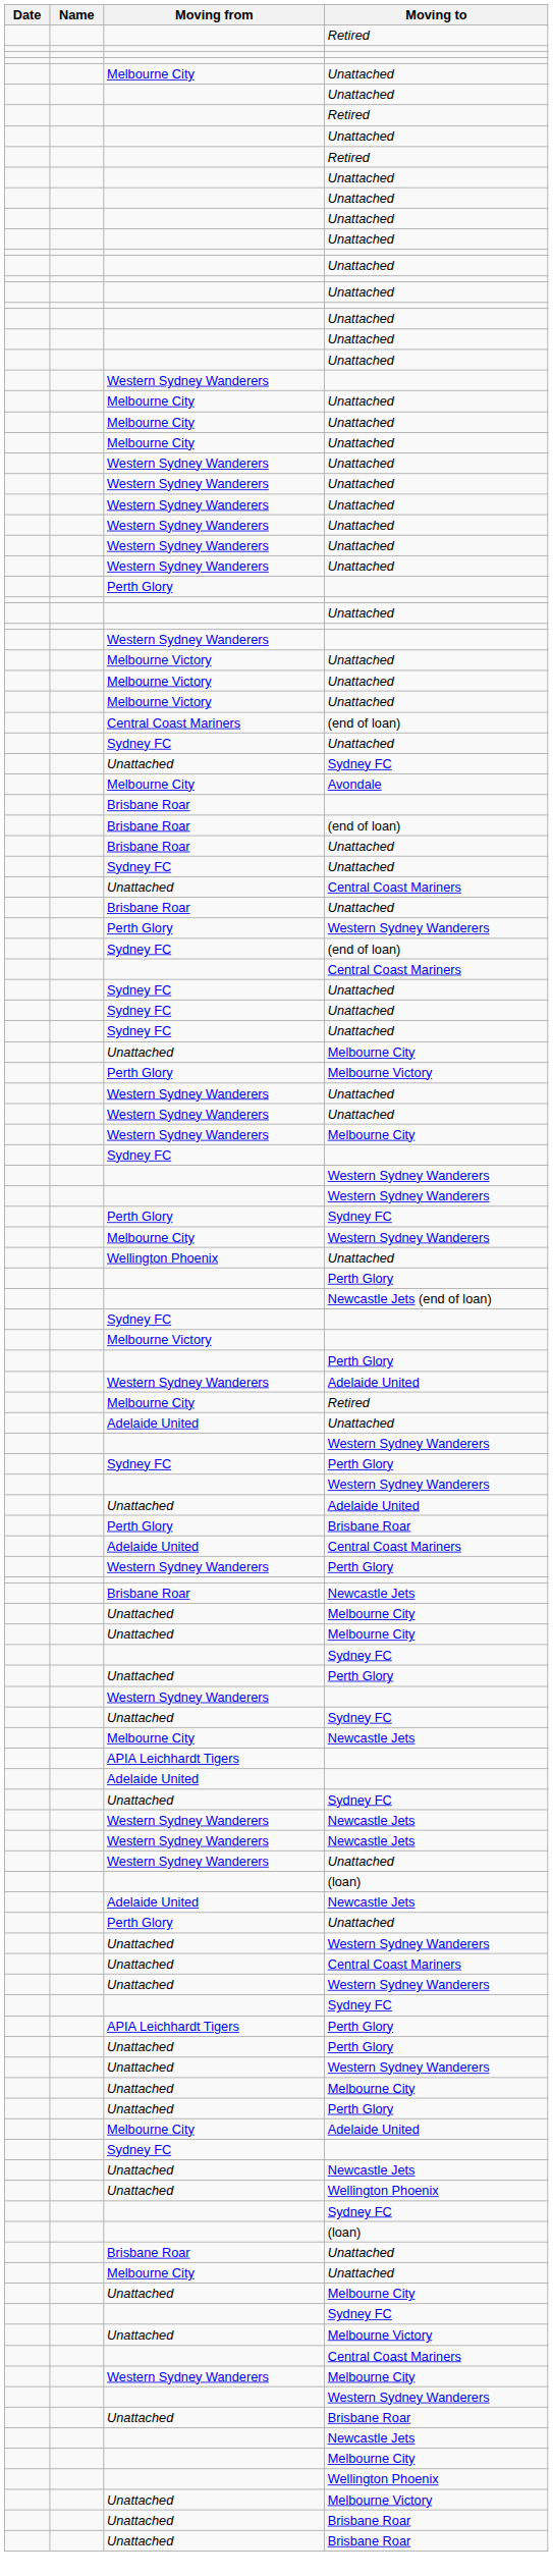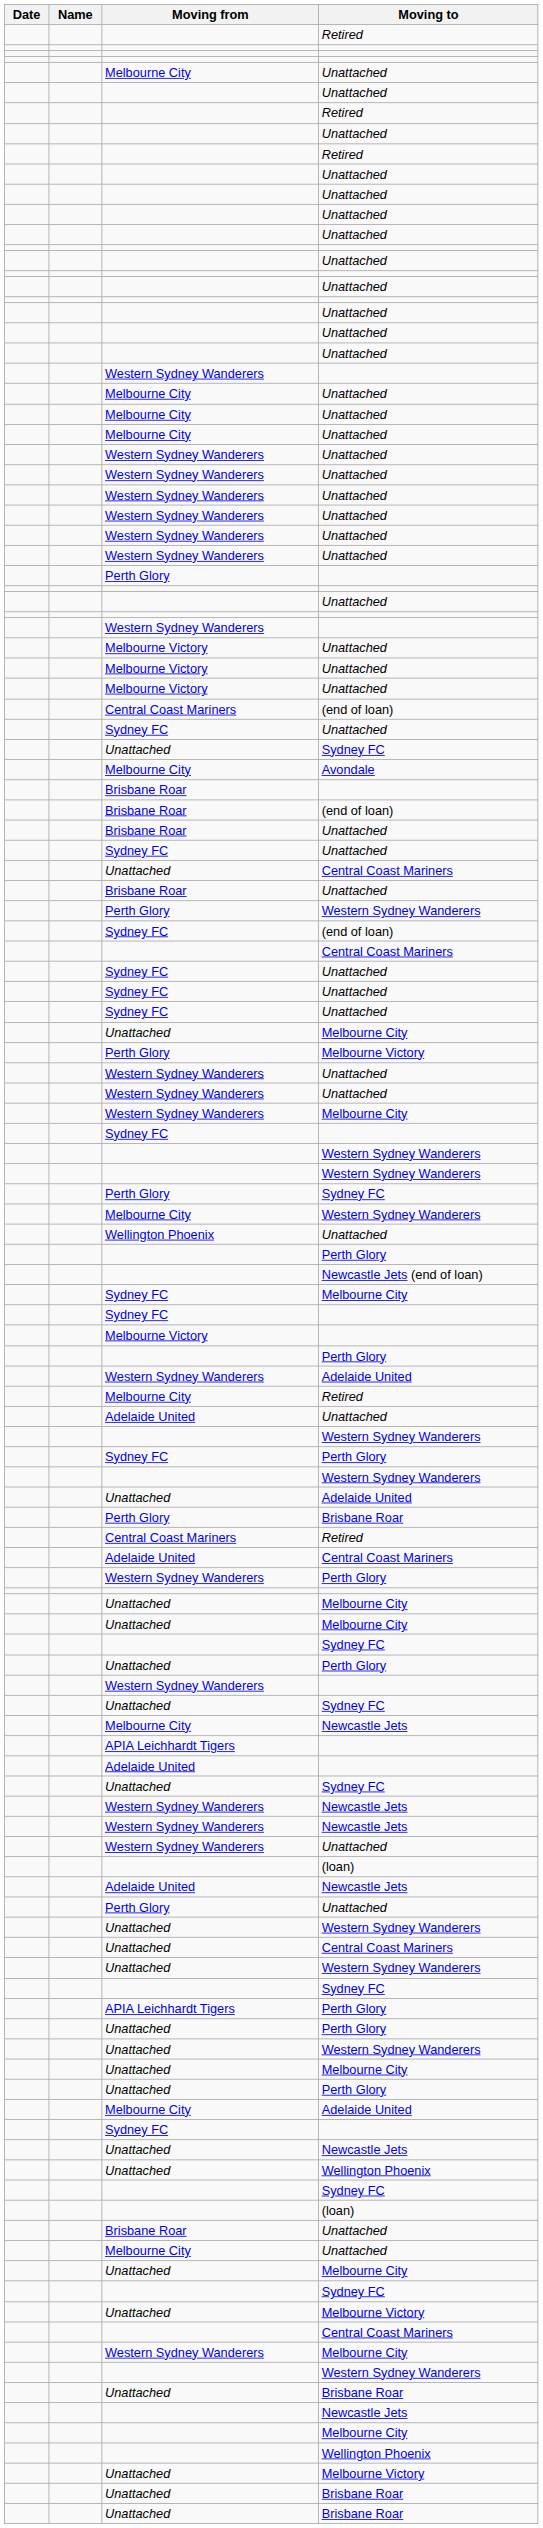+ row: Sydney FC | Melbourne City
+ row: Central Coast Mariners | Retired
- row: Brisbane Roar | Newcastle Jets
